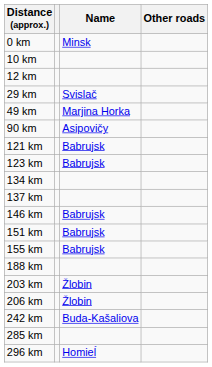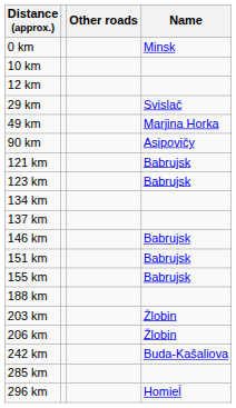columns swapped: Name <-> Other roads
